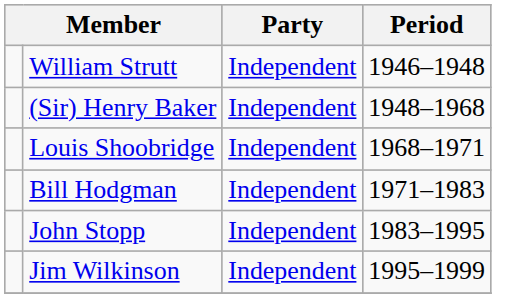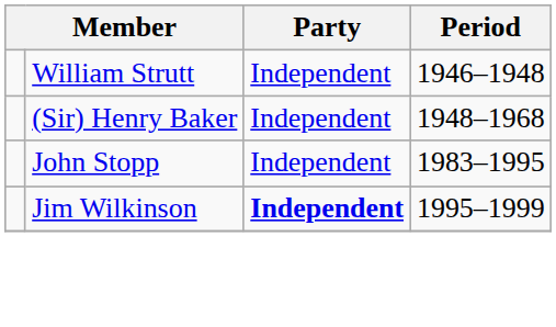- row: Louis Shoobridge | Independent | 1968–1971
- row: Bill Hodgman | Independent | 1971–1983
Jim Wilkinson | Party: normal -> bold
